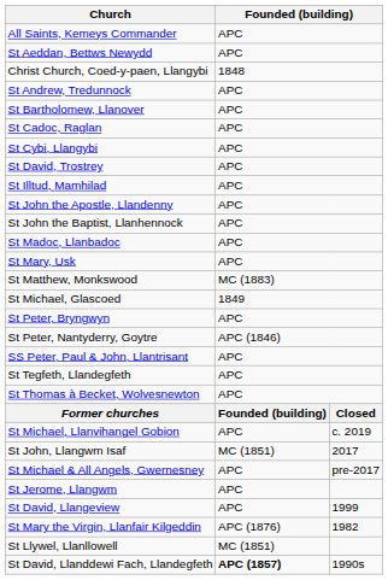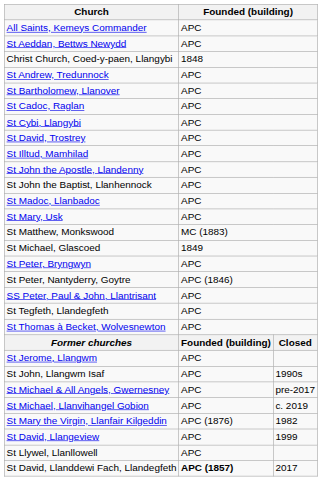rows swapped: St Michael, Llanvihangel Gobion <-> St Jerome, Llangwm
St John, Llangwm Isaf | column 2: MC (1851) -> APC
St John, Llangwm Isaf | column 3: 2017 -> 1990s
rows swapped: St Mary the Virgin, Llanfair Kilgeddin <-> St David, Llangeview
St Llywel, Llanllowell | column 2: MC (1851) -> APC
St David, Llanddewi Fach, Llandegfeth | column 3: 1990s -> 2017
